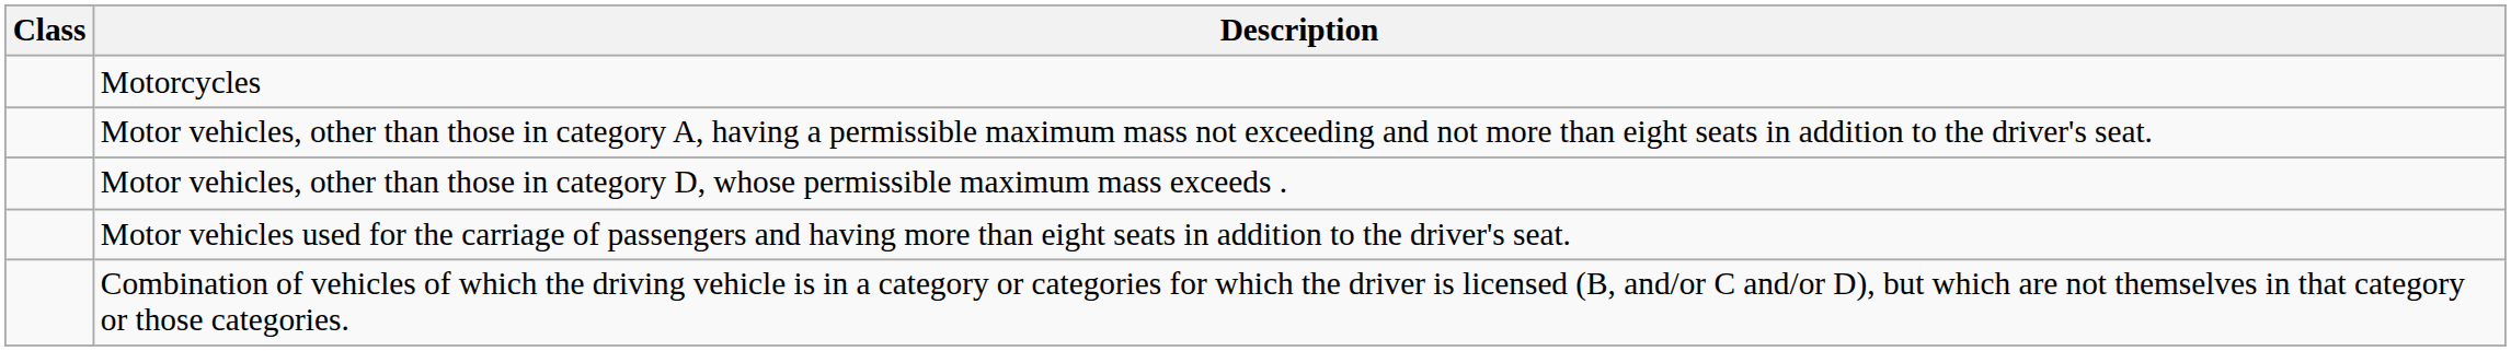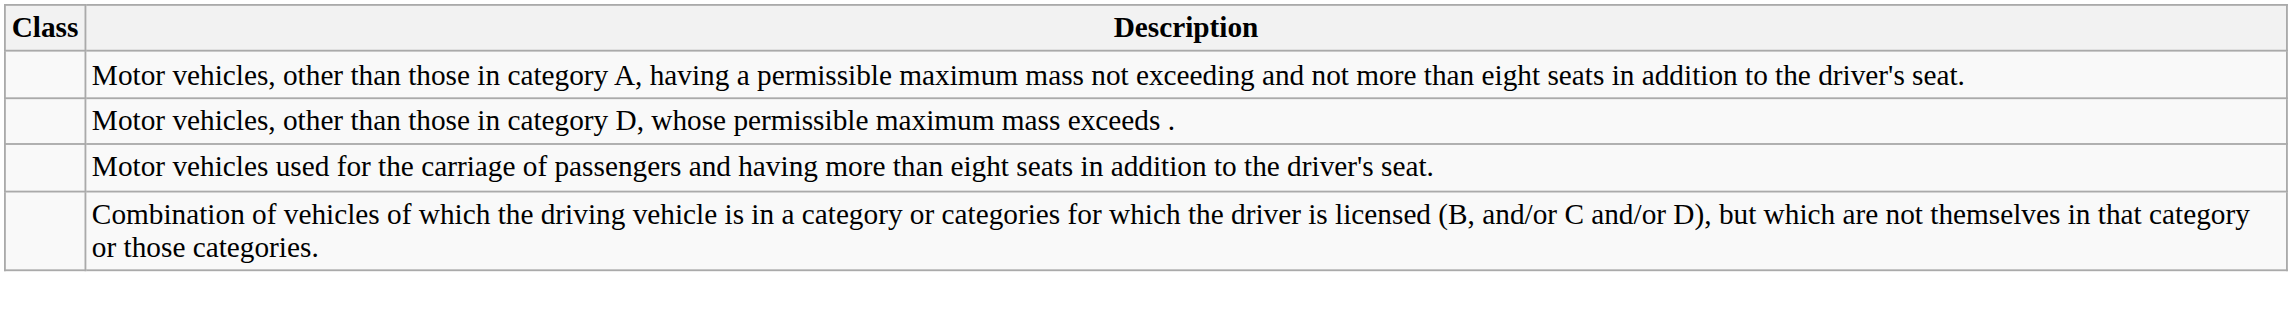- row: Motorcycles
